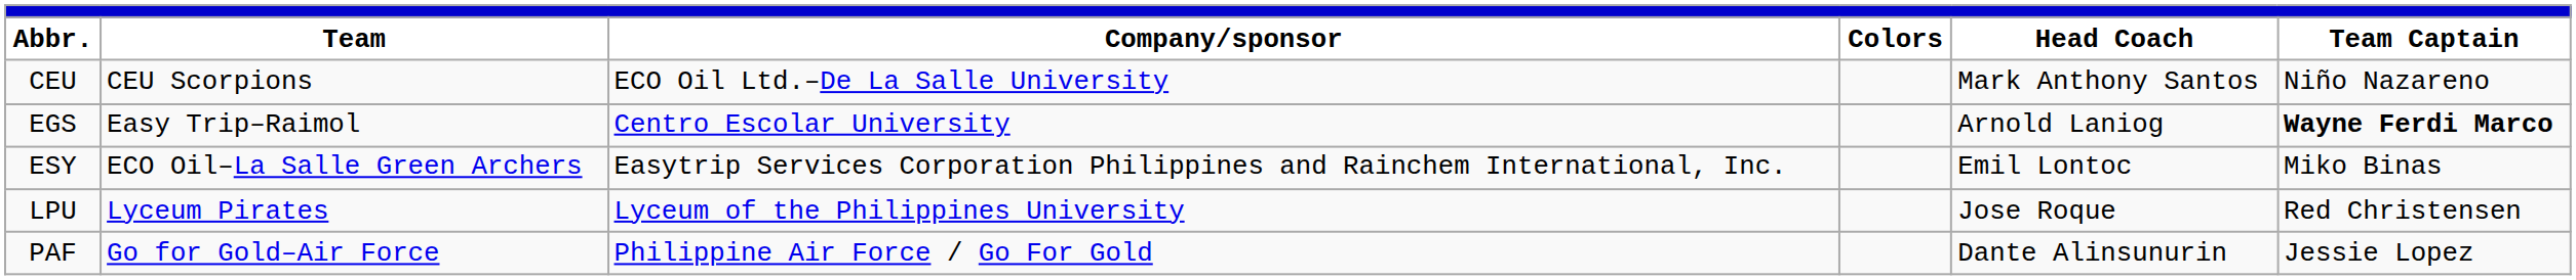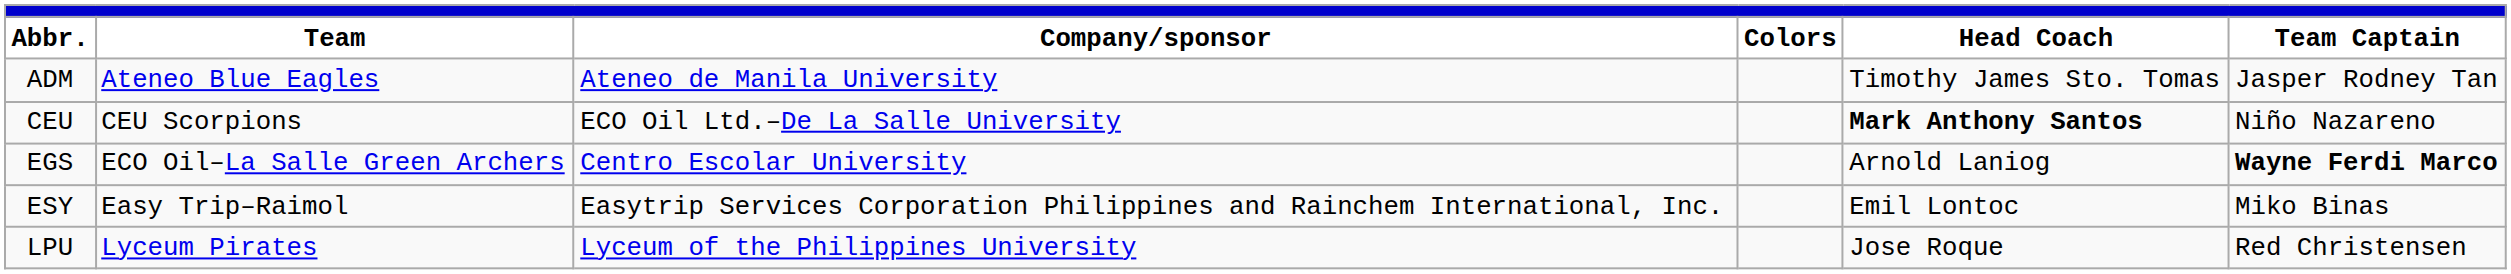+ row: ADM | Ateneo Blue Eagles | Ateneo de Manila University | Timothy James Sto. Tomas | Jasper Rodney Tan
CEU | Head Coach: normal -> bold
EGS | Team: Easy Trip–Raimol -> ECO Oil–La Salle Green Archers
ESY | Team: ECO Oil–La Salle Green Archers -> Easy Trip–Raimol
- row: PAF | Go for Gold–Air Force | Philippine Air Force / Go For Gold | Dante Alinsunurin | Jessie Lopez
